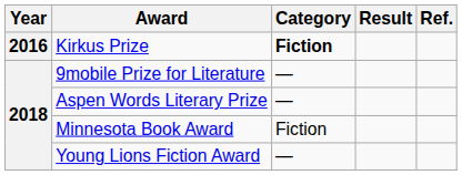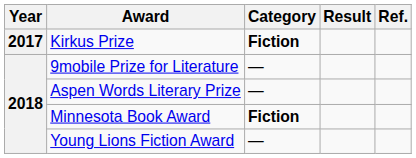Kirkus Prize | Year: 2016 -> 2017
Minnesota Book Award | Category: normal -> bold
